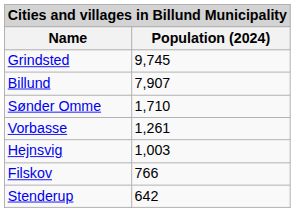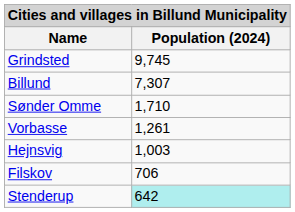Billund | Population (2024): 7,907 -> 7,307
Filskov | Population (2024): 766 -> 706
Stenderup | Population (2024): no background -> paleturquoise background
